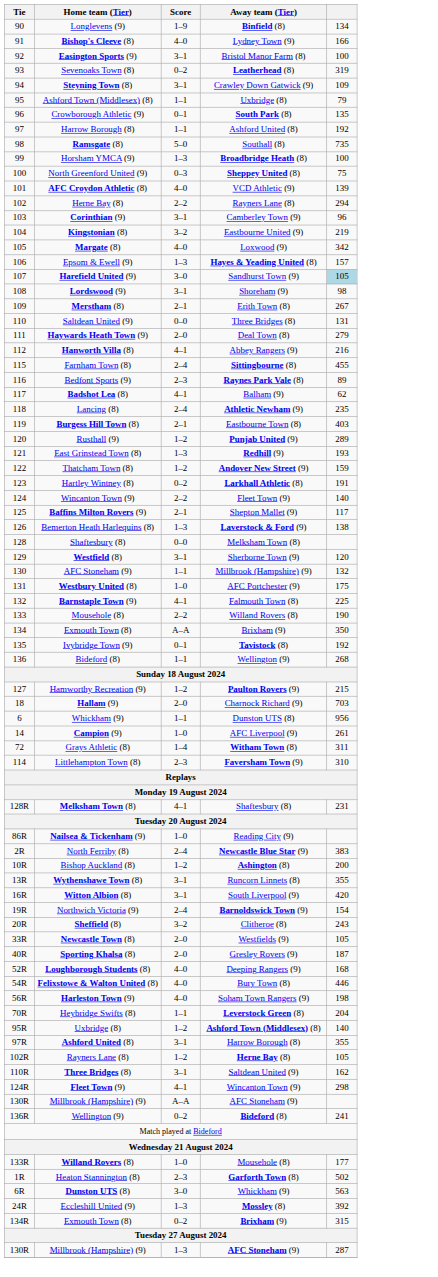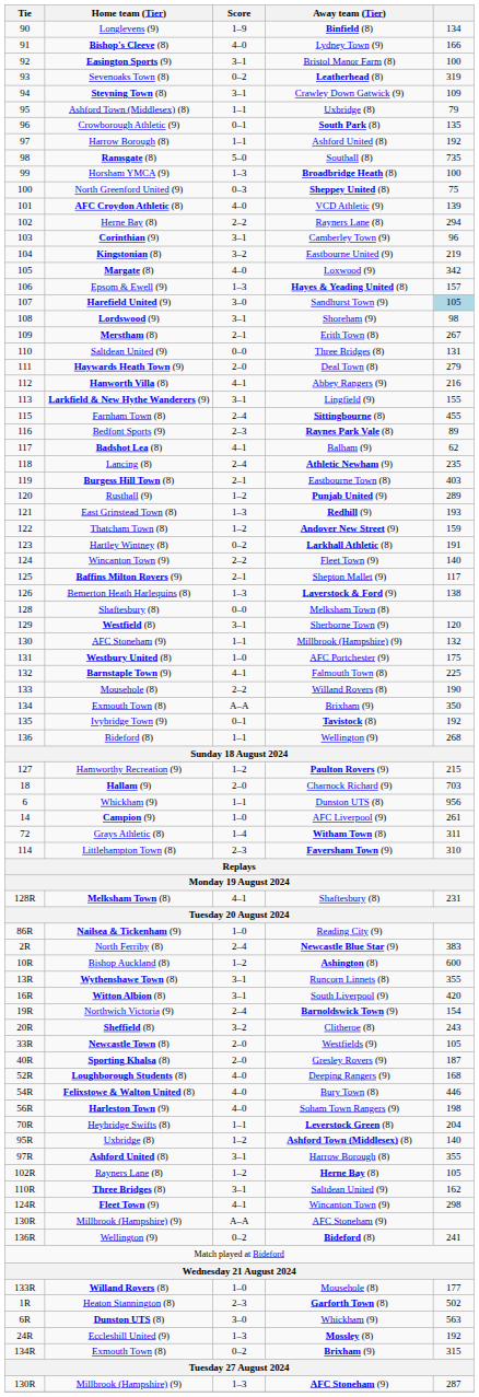+ row: 113 | Larkfield & New Hythe Wanderers (9) | 3–1 | Lingfield (9) | 155
Bishop Auckland (8) | column 5: 200 -> 600
Eccleshill United (9) | column 5: 392 -> 192
